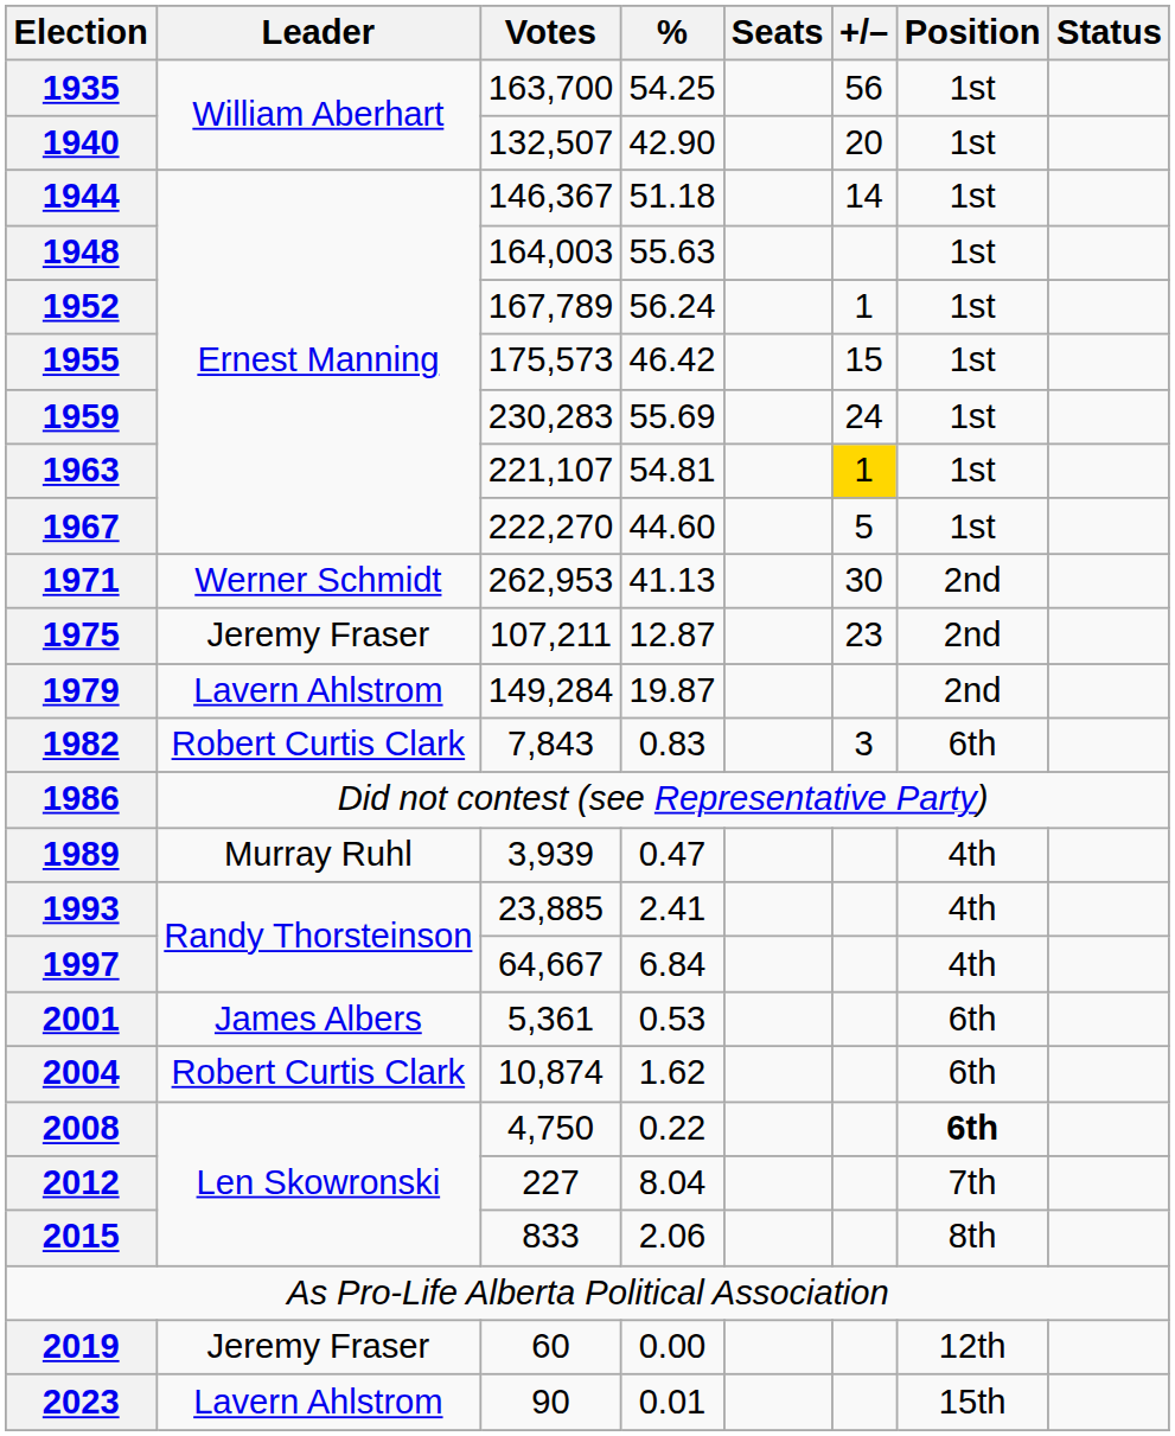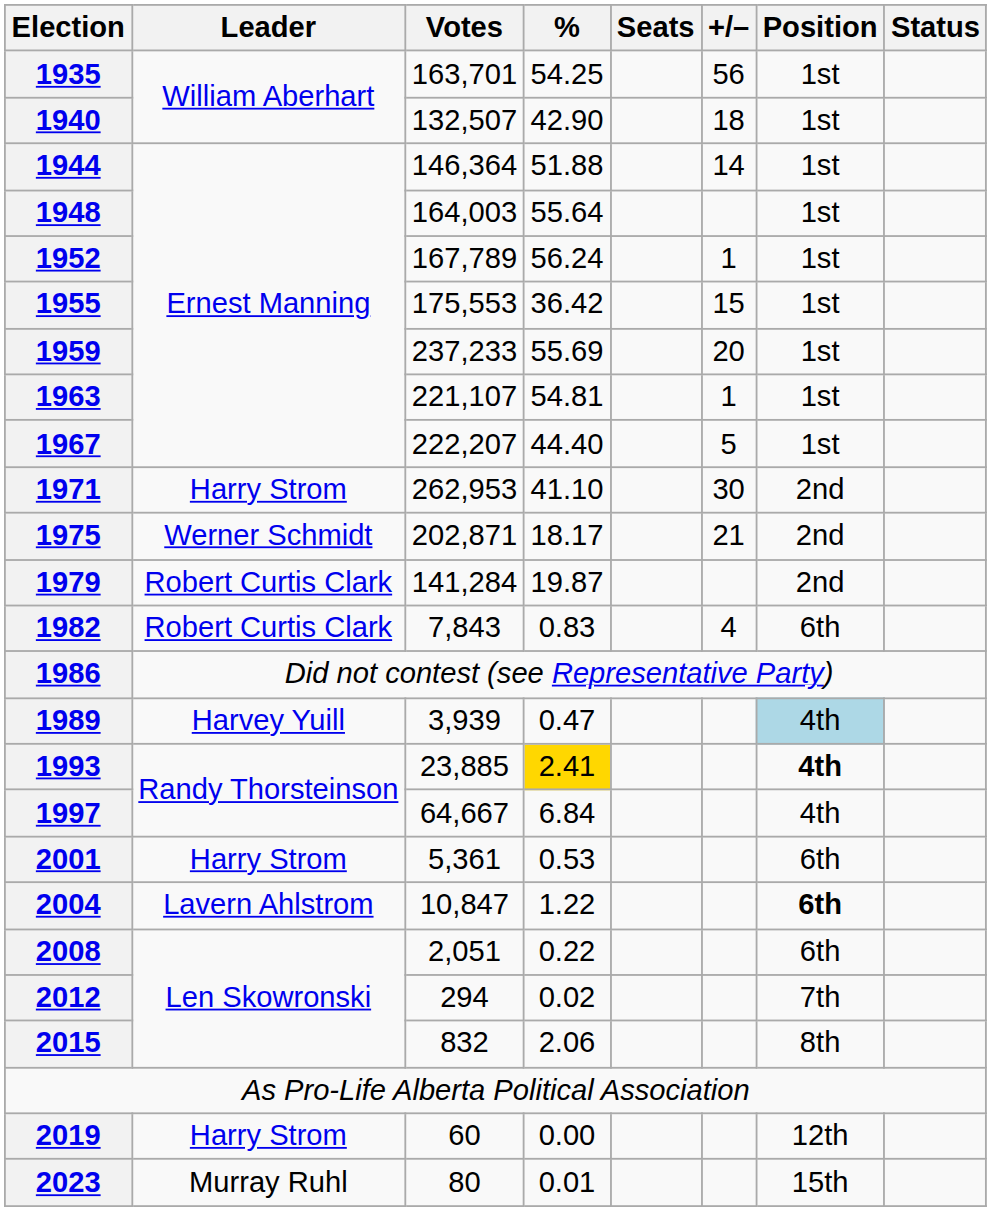1935 | Votes: 163,700 -> 163,701
1940 | +/–: 20 -> 18
1944 | Votes: 146,367 -> 146,364
1944 | %: 51.18 -> 51.88
1948 | %: 55.63 -> 55.64
1955 | Votes: 175,573 -> 175,553
1955 | %: 46.42 -> 36.42
1959 | Votes: 230,283 -> 237,233
1959 | +/–: 24 -> 20
1963 | +/–: gold background -> no background
1967 | Votes: 222,270 -> 222,207
1967 | %: 44.60 -> 44.40
1971 | Leader: Werner Schmidt -> Harry Strom
1971 | %: 41.13 -> 41.10
1975 | Leader: Jeremy Fraser -> Werner Schmidt
1975 | Votes: 107,211 -> 202,871
1975 | %: 12.87 -> 18.17
1975 | +/–: 23 -> 21
1979 | Leader: Lavern Ahlstrom -> Robert Curtis Clark
1979 | Votes: 149,284 -> 141,284
1982 | +/–: 3 -> 4
1989 | Leader: Murray Ruhl -> Harvey Yuill
1989 | Position: no background -> lightblue background
1993 | %: no background -> gold background
1993 | Position: normal -> bold
2001 | Leader: James Albers -> Harry Strom
2004 | Leader: Robert Curtis Clark -> Lavern Ahlstrom
2004 | Votes: 10,874 -> 10,847
2004 | %: 1.62 -> 1.22
2004 | Position: normal -> bold
2008 | Votes: 4,750 -> 2,051
2008 | Position: bold -> normal
2012 | Votes: 227 -> 294
2012 | %: 8.04 -> 0.02
2015 | Votes: 833 -> 832
2019 | Leader: Jeremy Fraser -> Harry Strom
2023 | Leader: Lavern Ahlstrom -> Murray Ruhl
2023 | Votes: 90 -> 80
